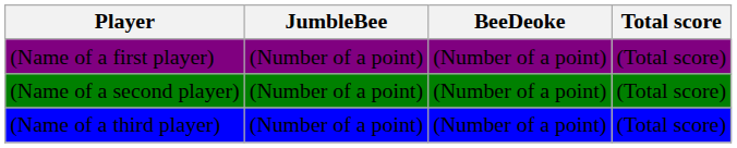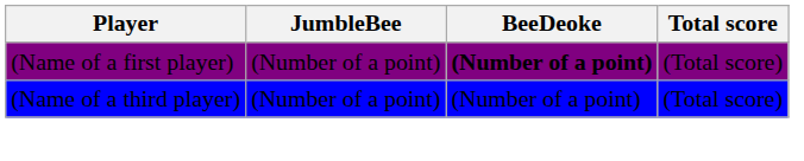(Name of a first player) | BeeDeoke: normal -> bold
- row: (Name of a second player) | (Number of a point) | (Number of a point) | (Total score)
